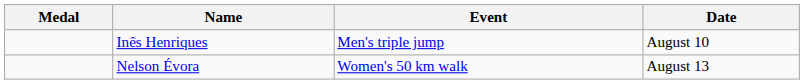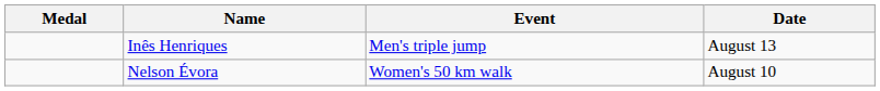Inês Henriques | Date: August 10 -> August 13
Nelson Évora | Date: August 13 -> August 10
